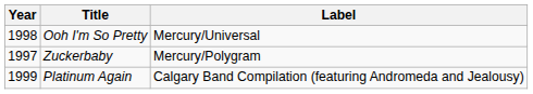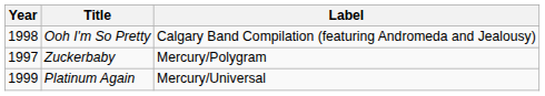Ooh I'm So Pretty | Label: Mercury/Universal -> Calgary Band Compilation (featuring Andromeda and Jealousy)
Platinum Again | Label: Calgary Band Compilation (featuring Andromeda and Jealousy) -> Mercury/Universal
